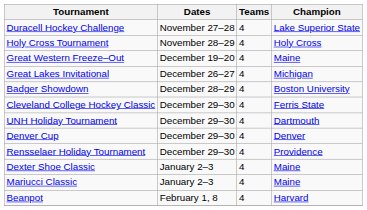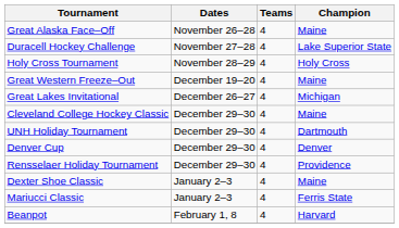+ row: Great Alaska Face–Off | November 26–28 | 4 | Maine
- row: Badger Showdown | December 28–29 | 4 | Boston University
Cleveland College Hockey Classic | Champion: Ferris State -> Maine
Mariucci Classic | Champion: Maine -> Ferris State
